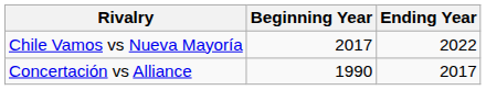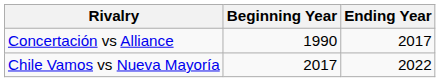rows swapped: Concertación vs Alliance <-> Chile Vamos vs Nueva Mayoría
